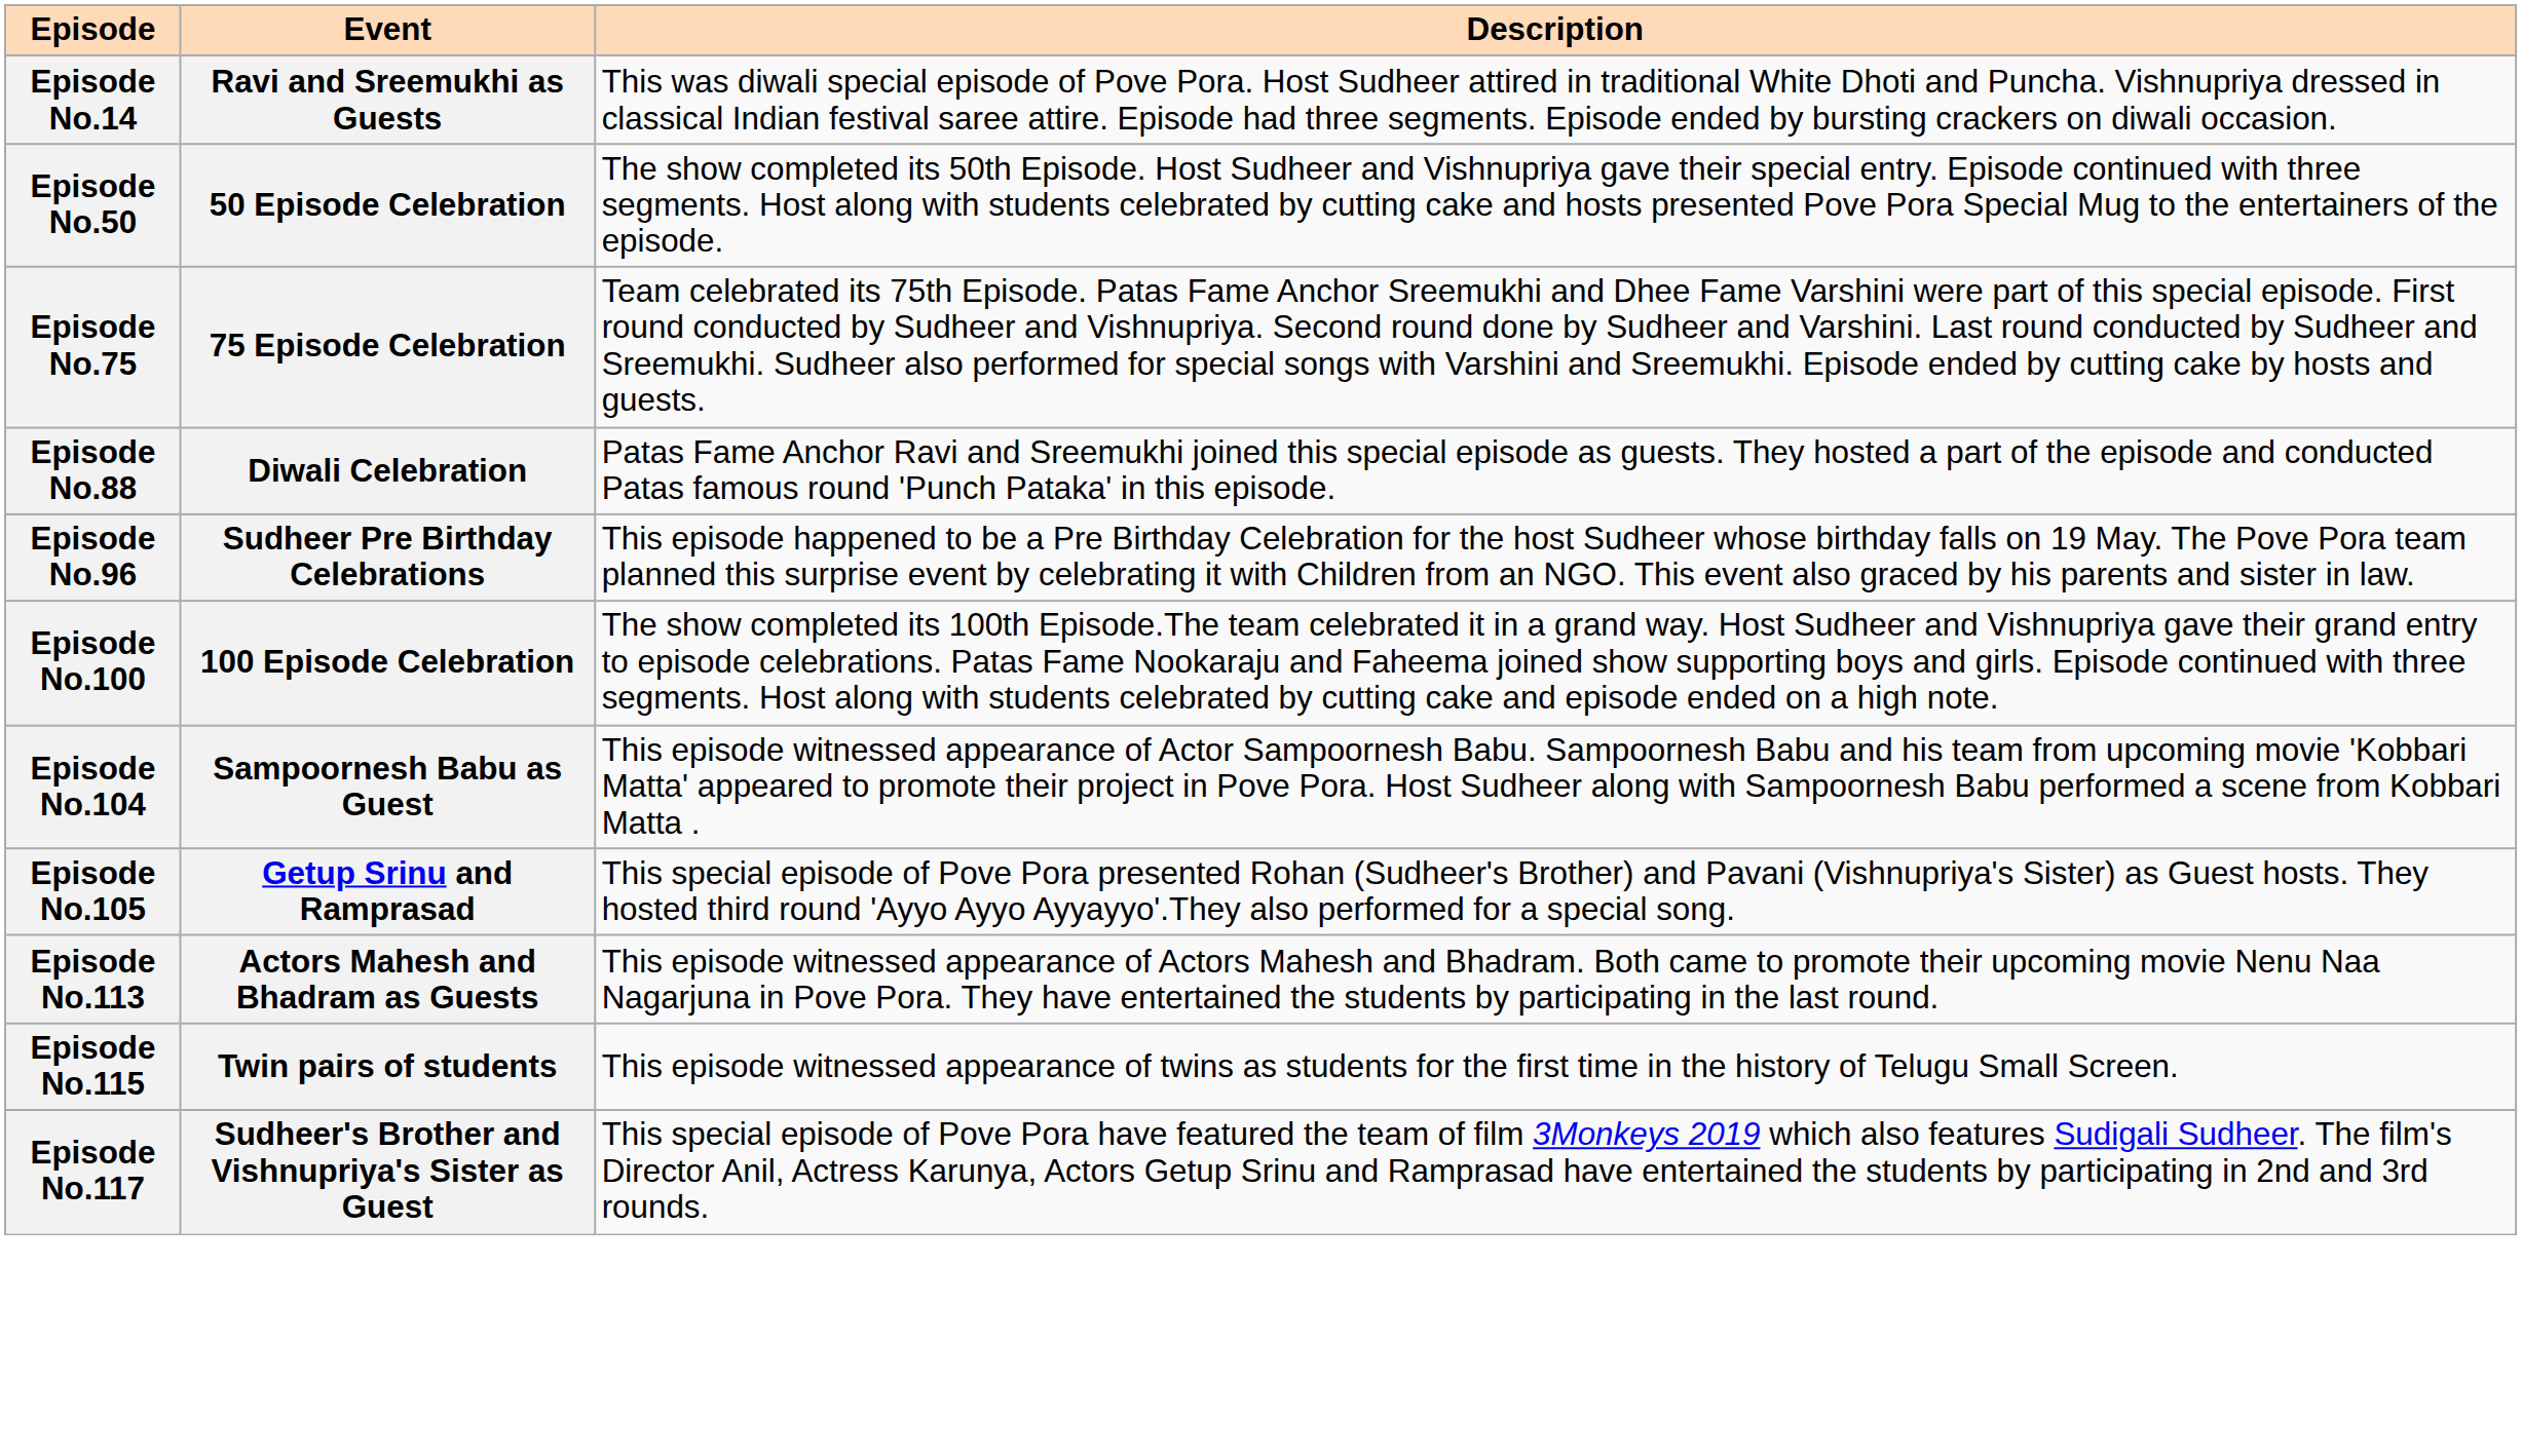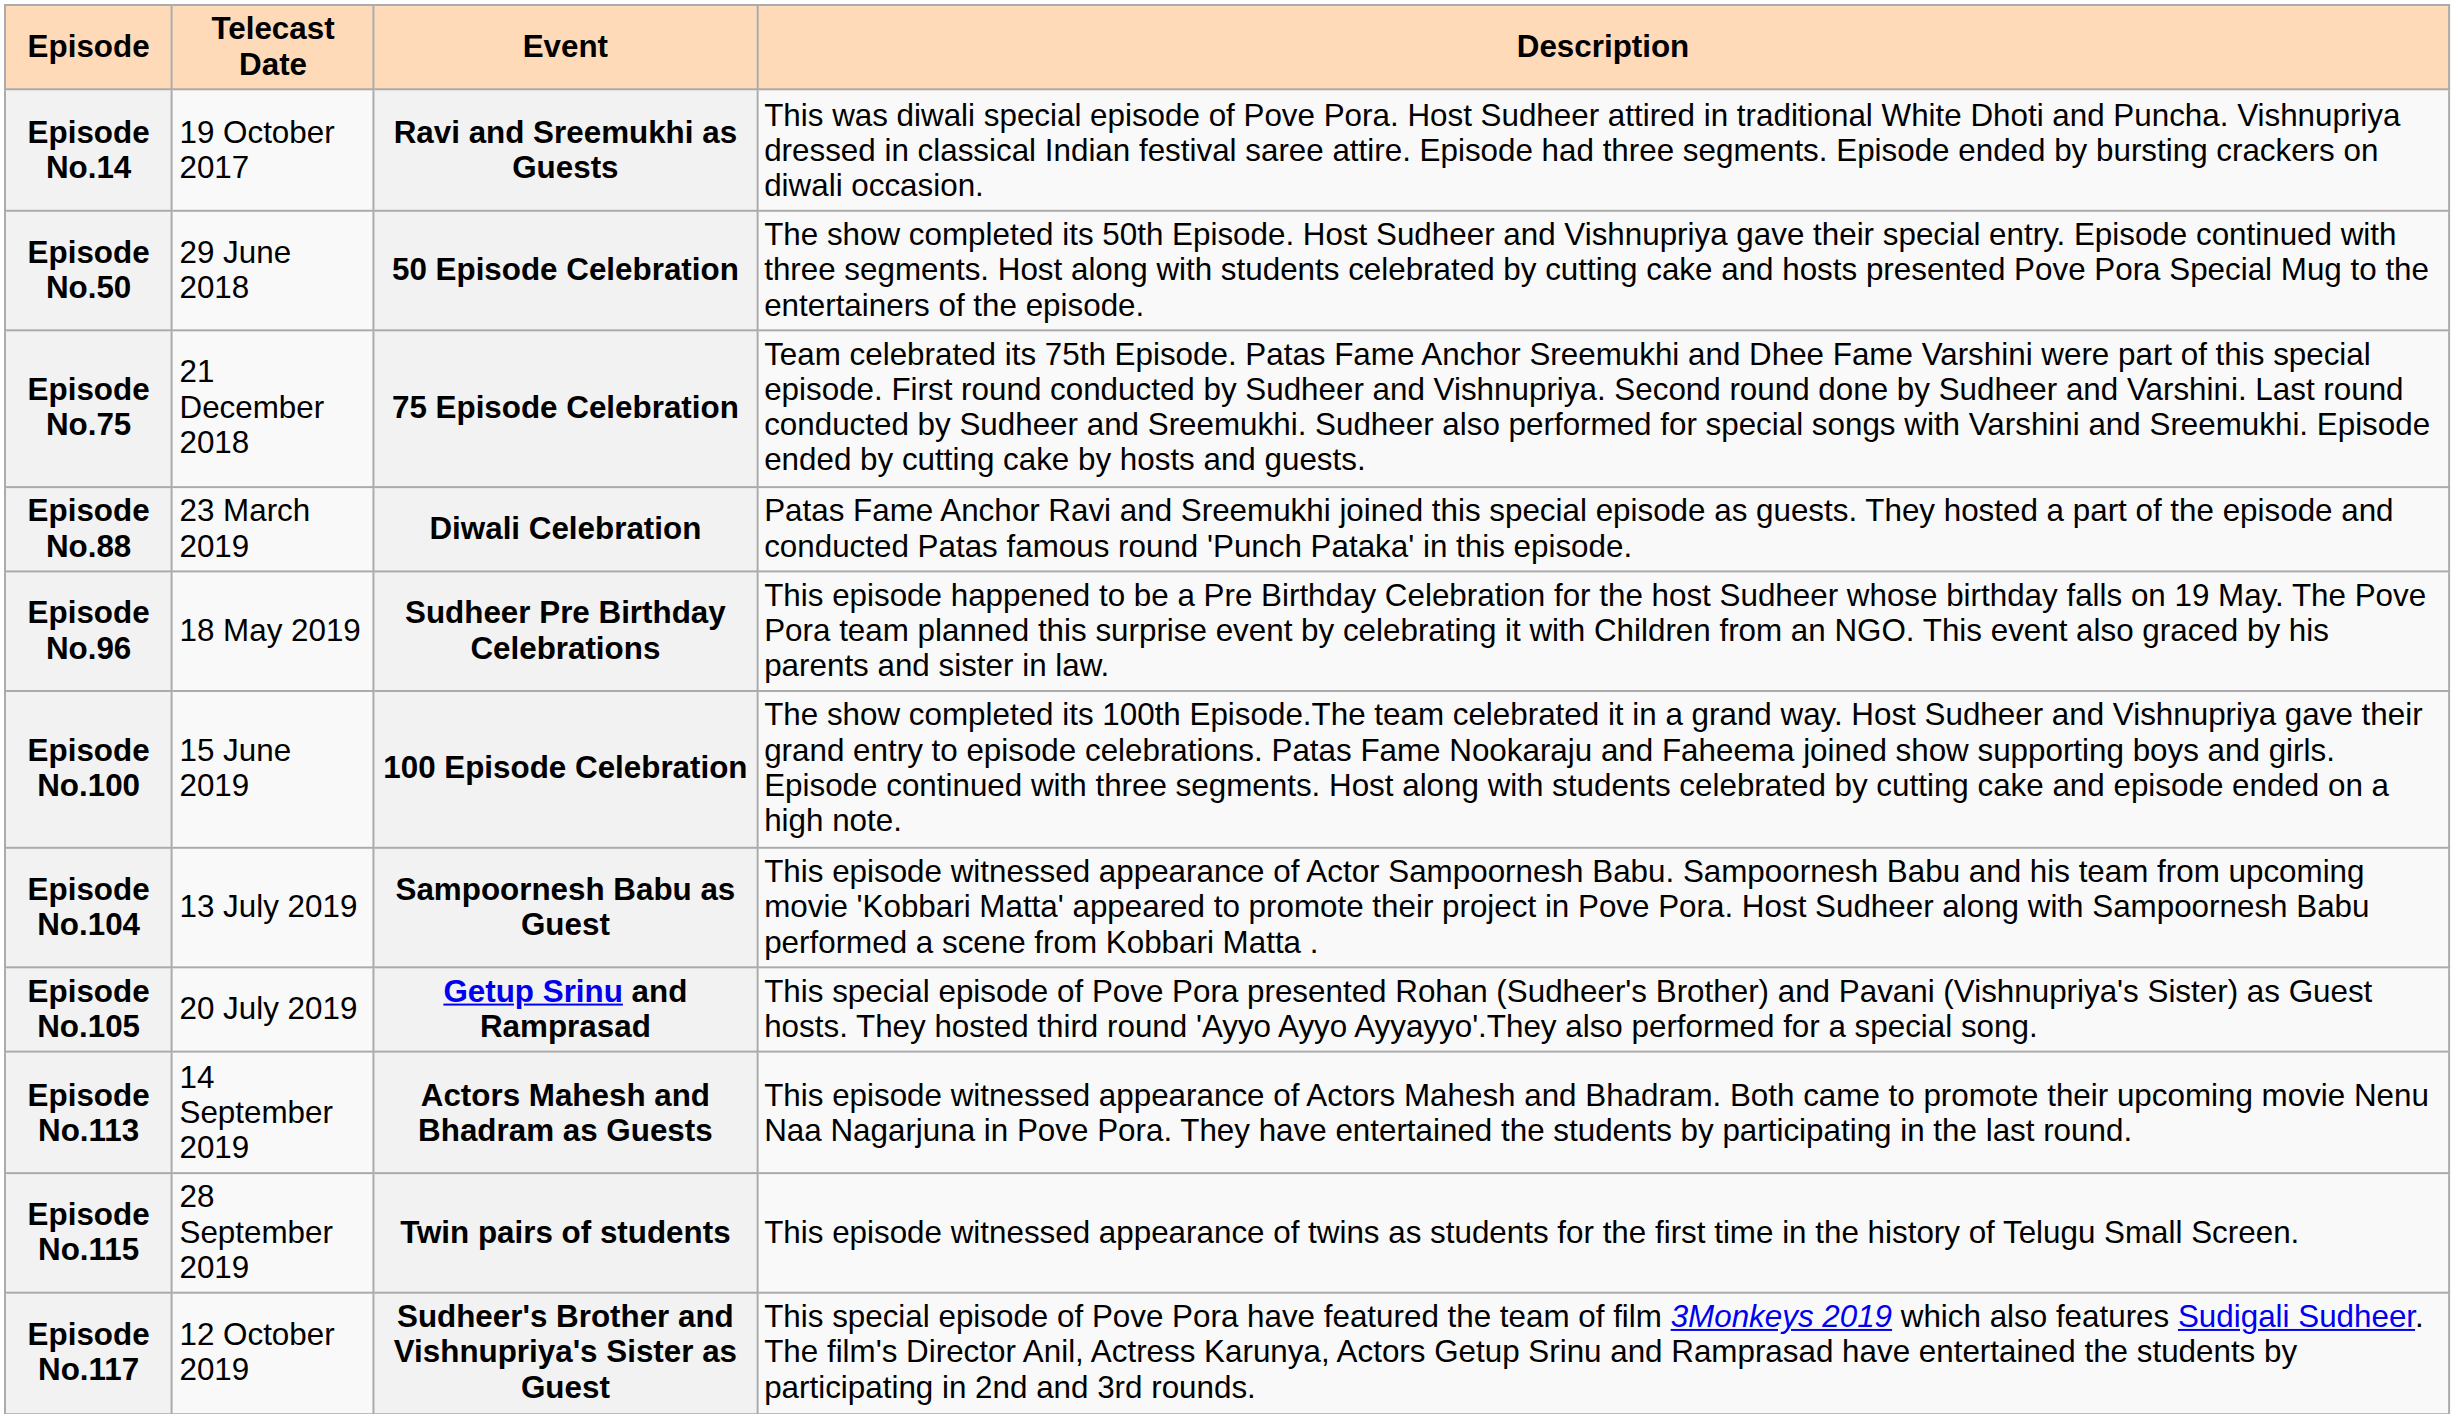+ column: Telecast Date | 19 October 2017 | 29 June 2018 | 21 December 2018 | 23 March 2019 | 18 May 2019 | 15 June 2019 | 13 July 2019 | 20 July 2019 | 14 September 2019 | 28 September 2019 | 12 October 2019
